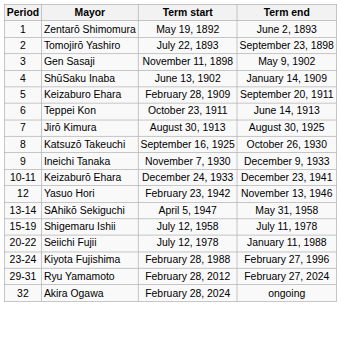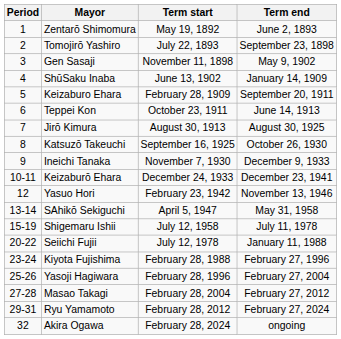+ row: 25-26 | Yasoji Hagiwara | February 28, 1996 | February 27, 2004
+ row: 27-28 | Masao Takagi | February 28, 2004 | February 27, 2012
